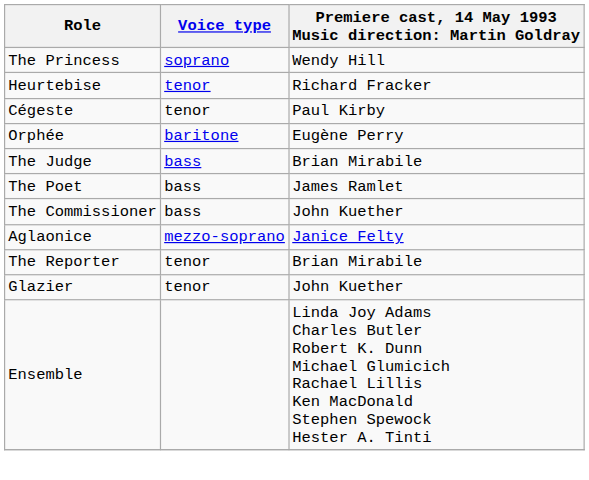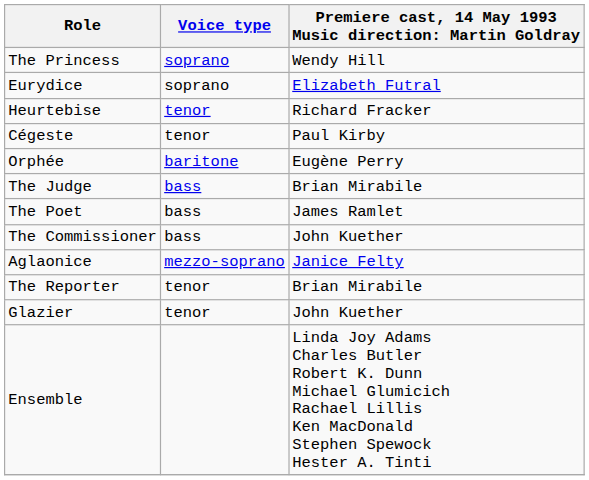+ row: Eurydice | soprano | Elizabeth Futral
